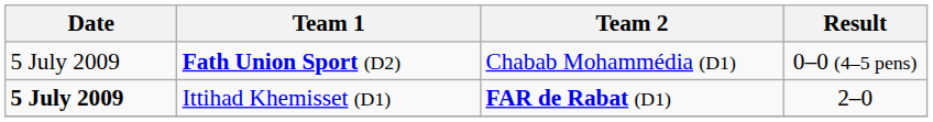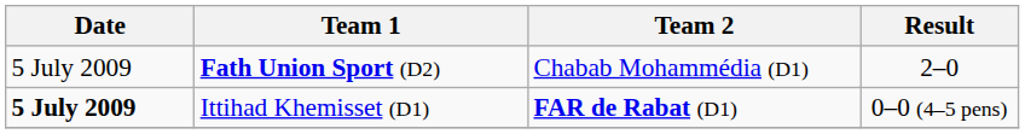Fath Union Sport (D2) | Result: 0–0 (4–5 pens) -> 2–0
Ittihad Khemisset (D1) | Result: 2–0 -> 0–0 (4–5 pens)
